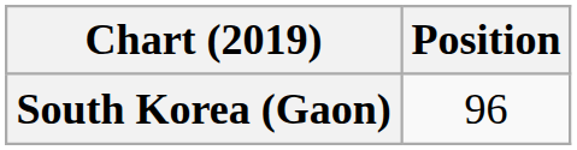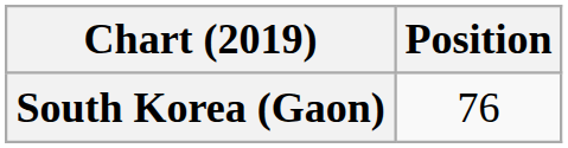South Korea (Gaon) | Position: 96 -> 76
